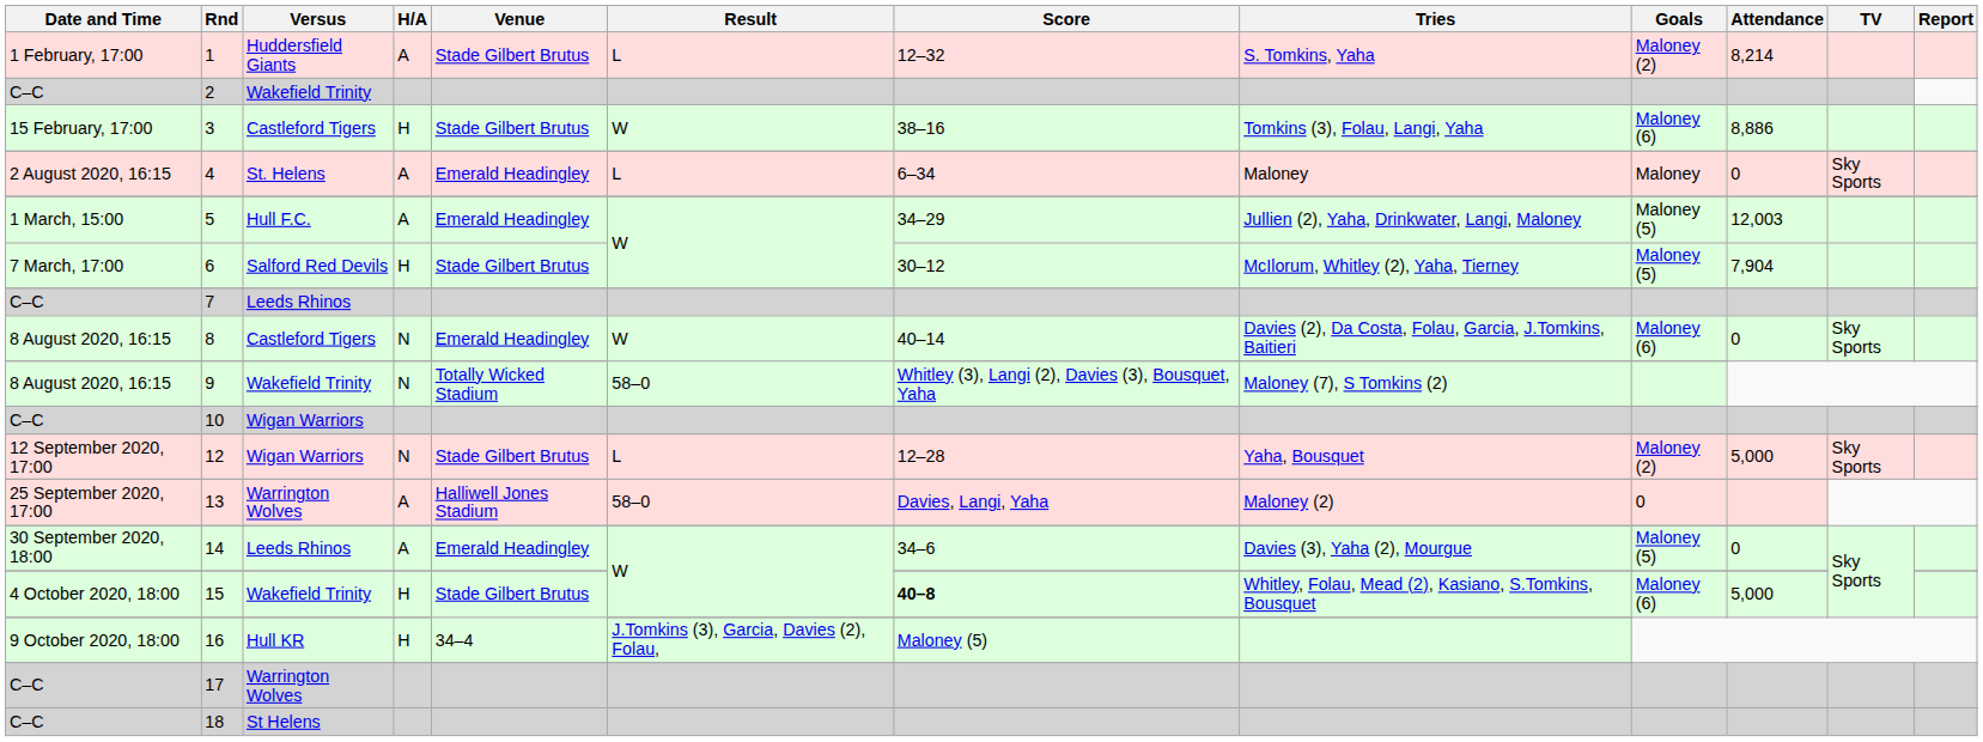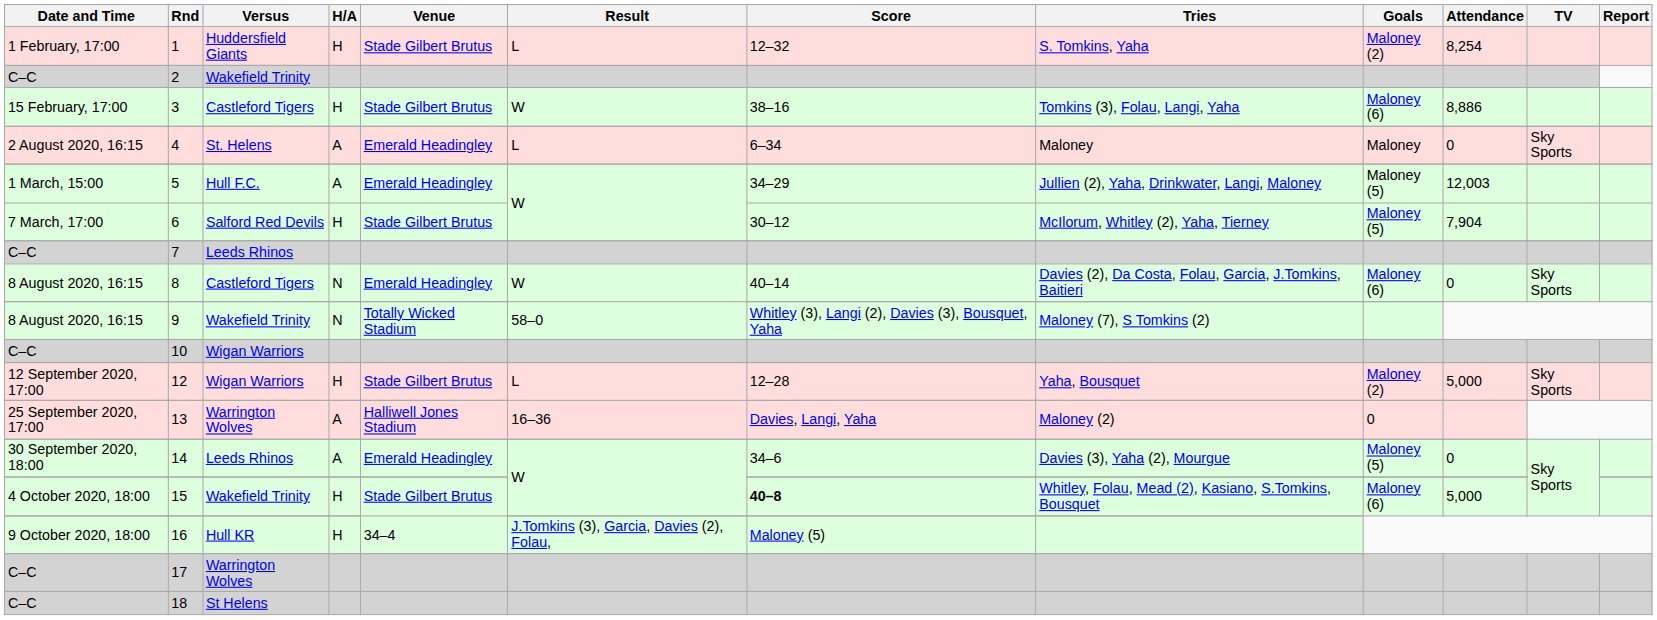1 | H/A: A -> H
1 | Attendance: 8,214 -> 8,254
12 | H/A: N -> H
13 | Result: 58–0 -> 16–36
